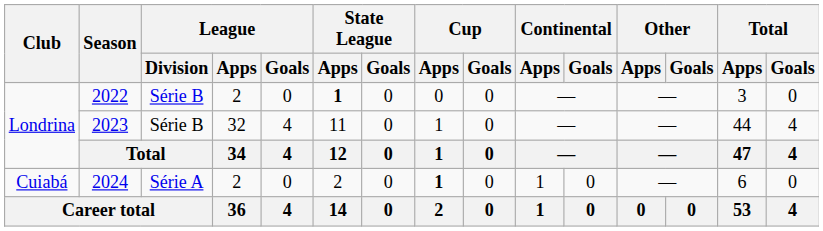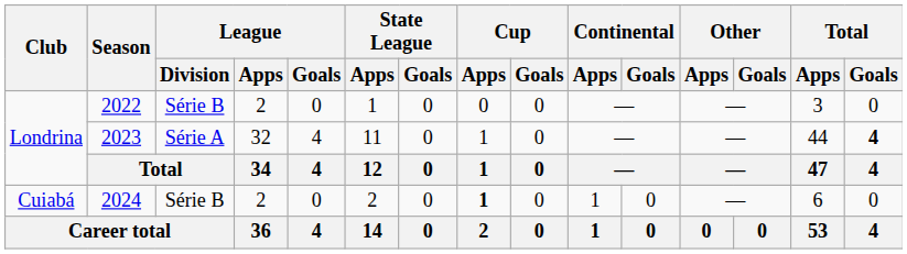2022 | State League / Apps: bold -> normal
2023 | League / Division: Série B -> Série A
2023 | Total / Goals: normal -> bold
2024 | League / Division: Série A -> Série B
